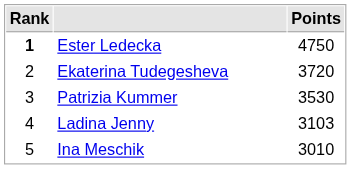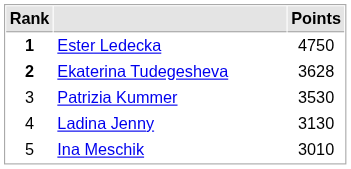Ekaterina Tudegesheva | Rank: normal -> bold
Ekaterina Tudegesheva | Points: 3720 -> 3628
Ladina Jenny | Points: 3103 -> 3130
